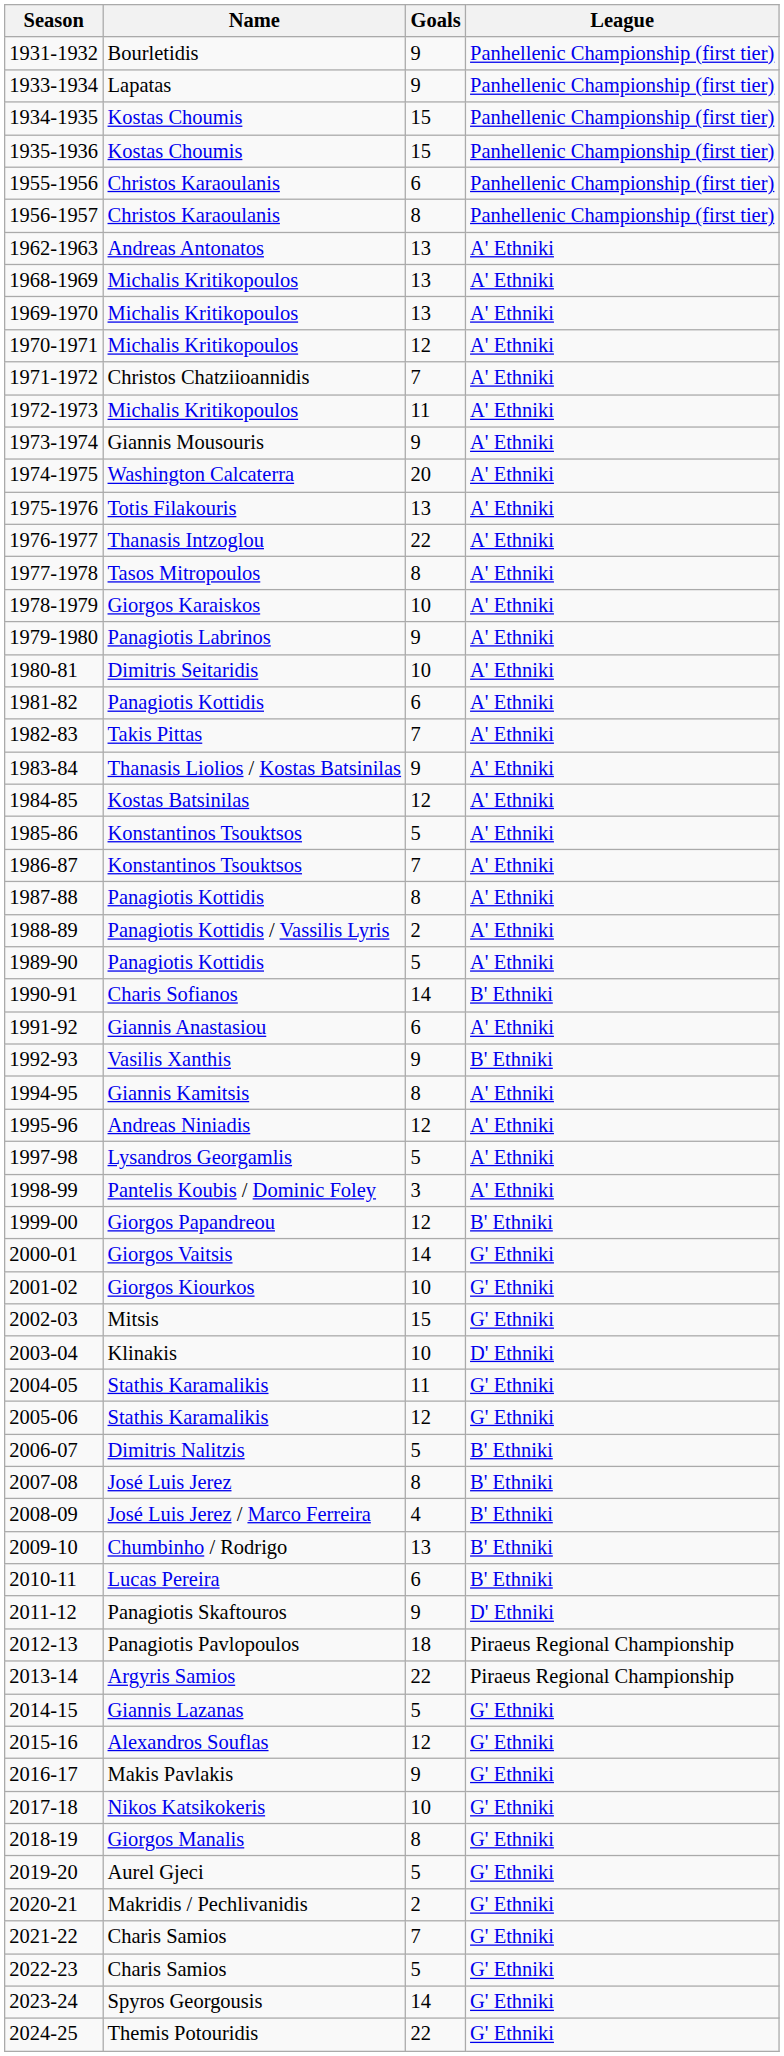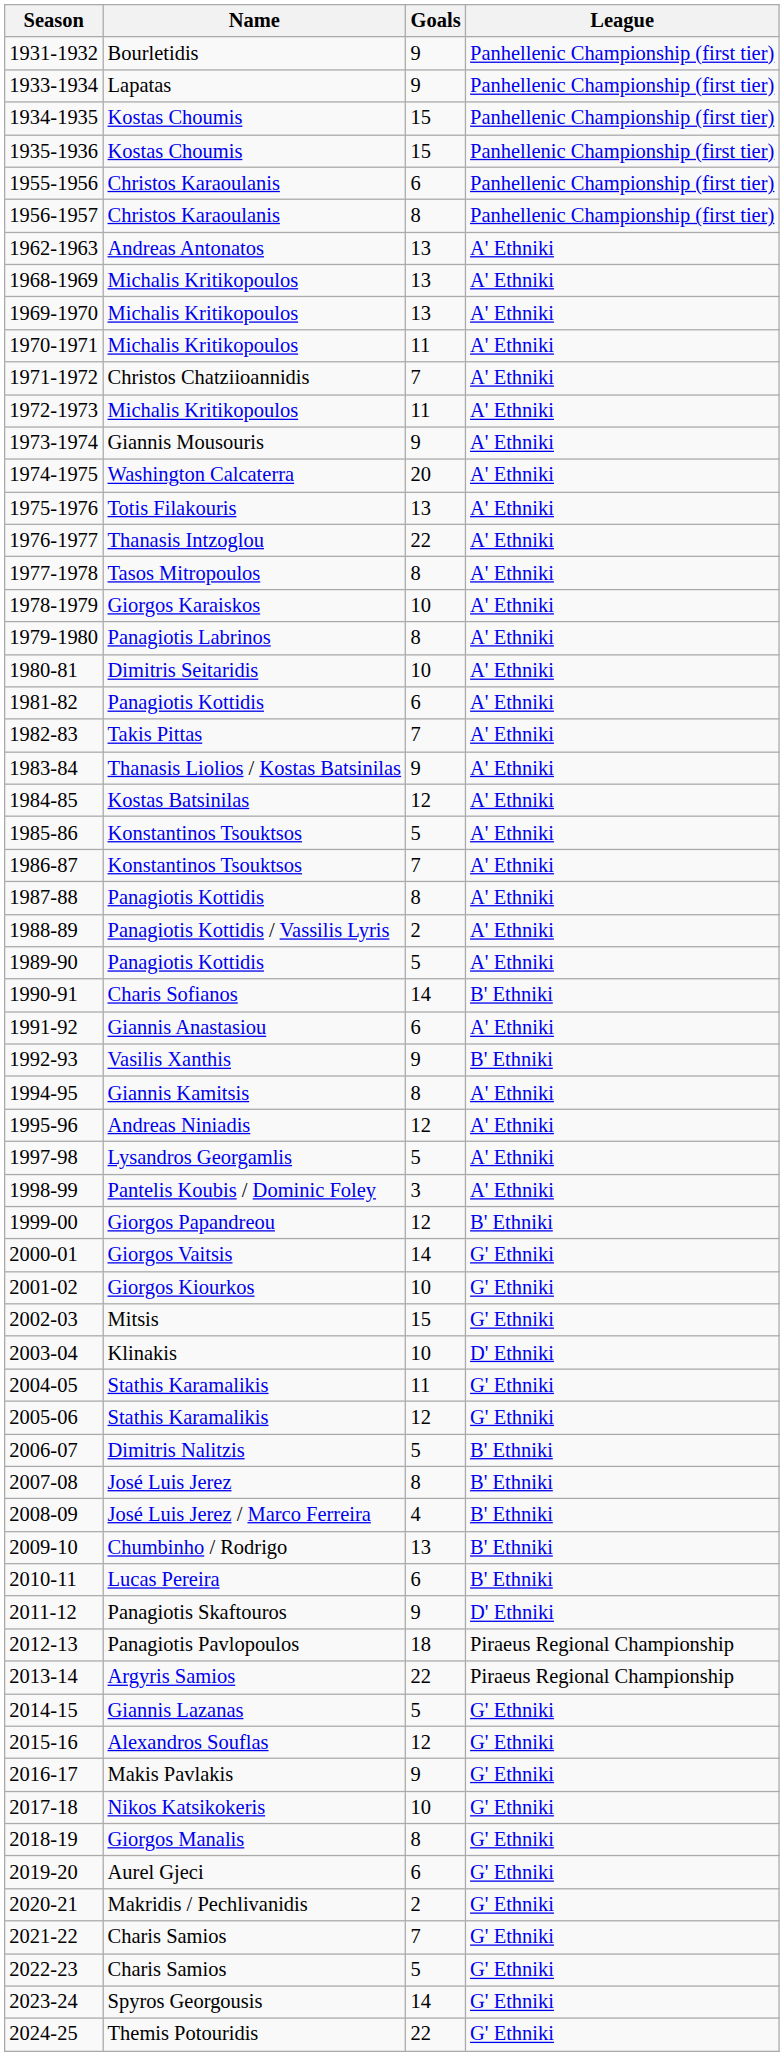1970-1971 | Goals: 12 -> 11
1979-1980 | Goals: 9 -> 8
2019-20 | Goals: 5 -> 6
